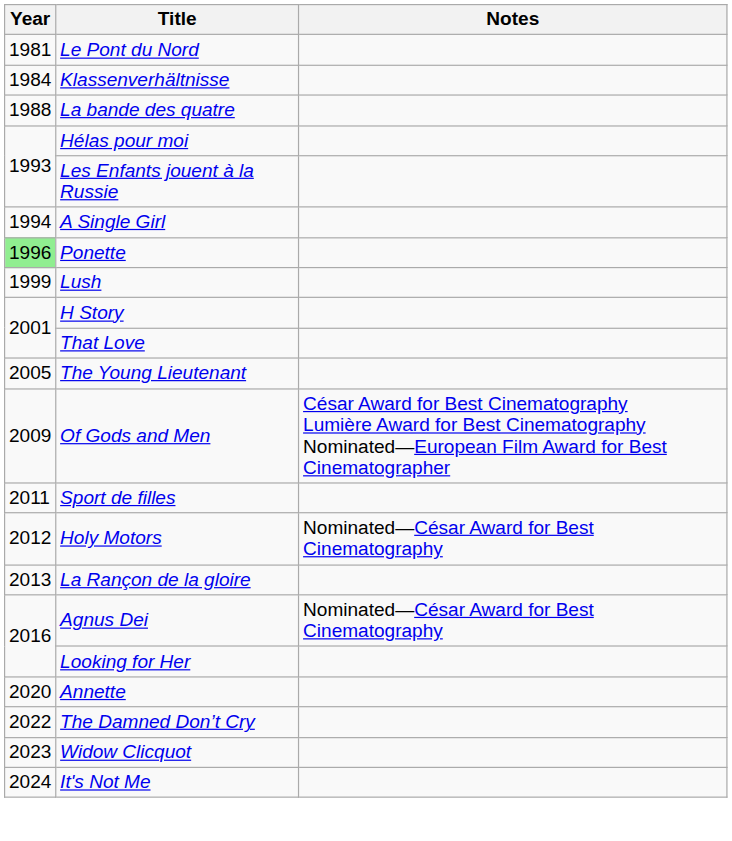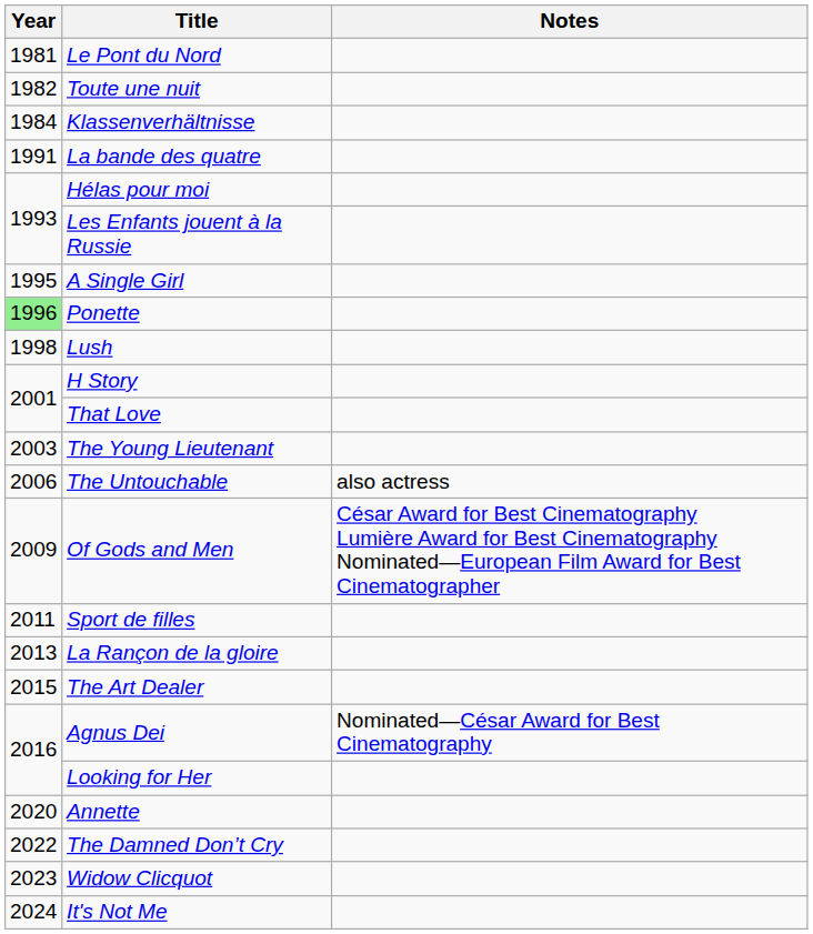+ row: 1982 | Toute une nuit
La bande des quatre | Year: 1988 -> 1991
A Single Girl | Year: 1994 -> 1995
Lush | Year: 1999 -> 1998
The Young Lieutenant | Year: 2005 -> 2003
+ row: 2006 | The Untouchable | also actress
- row: 2012 | Holy Motors | Nominated—César Award for Best Cinematography
+ row: 2015 | The Art Dealer
